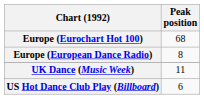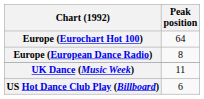Europe (Eurochart Hot 100) | Peak position: 68 -> 64
